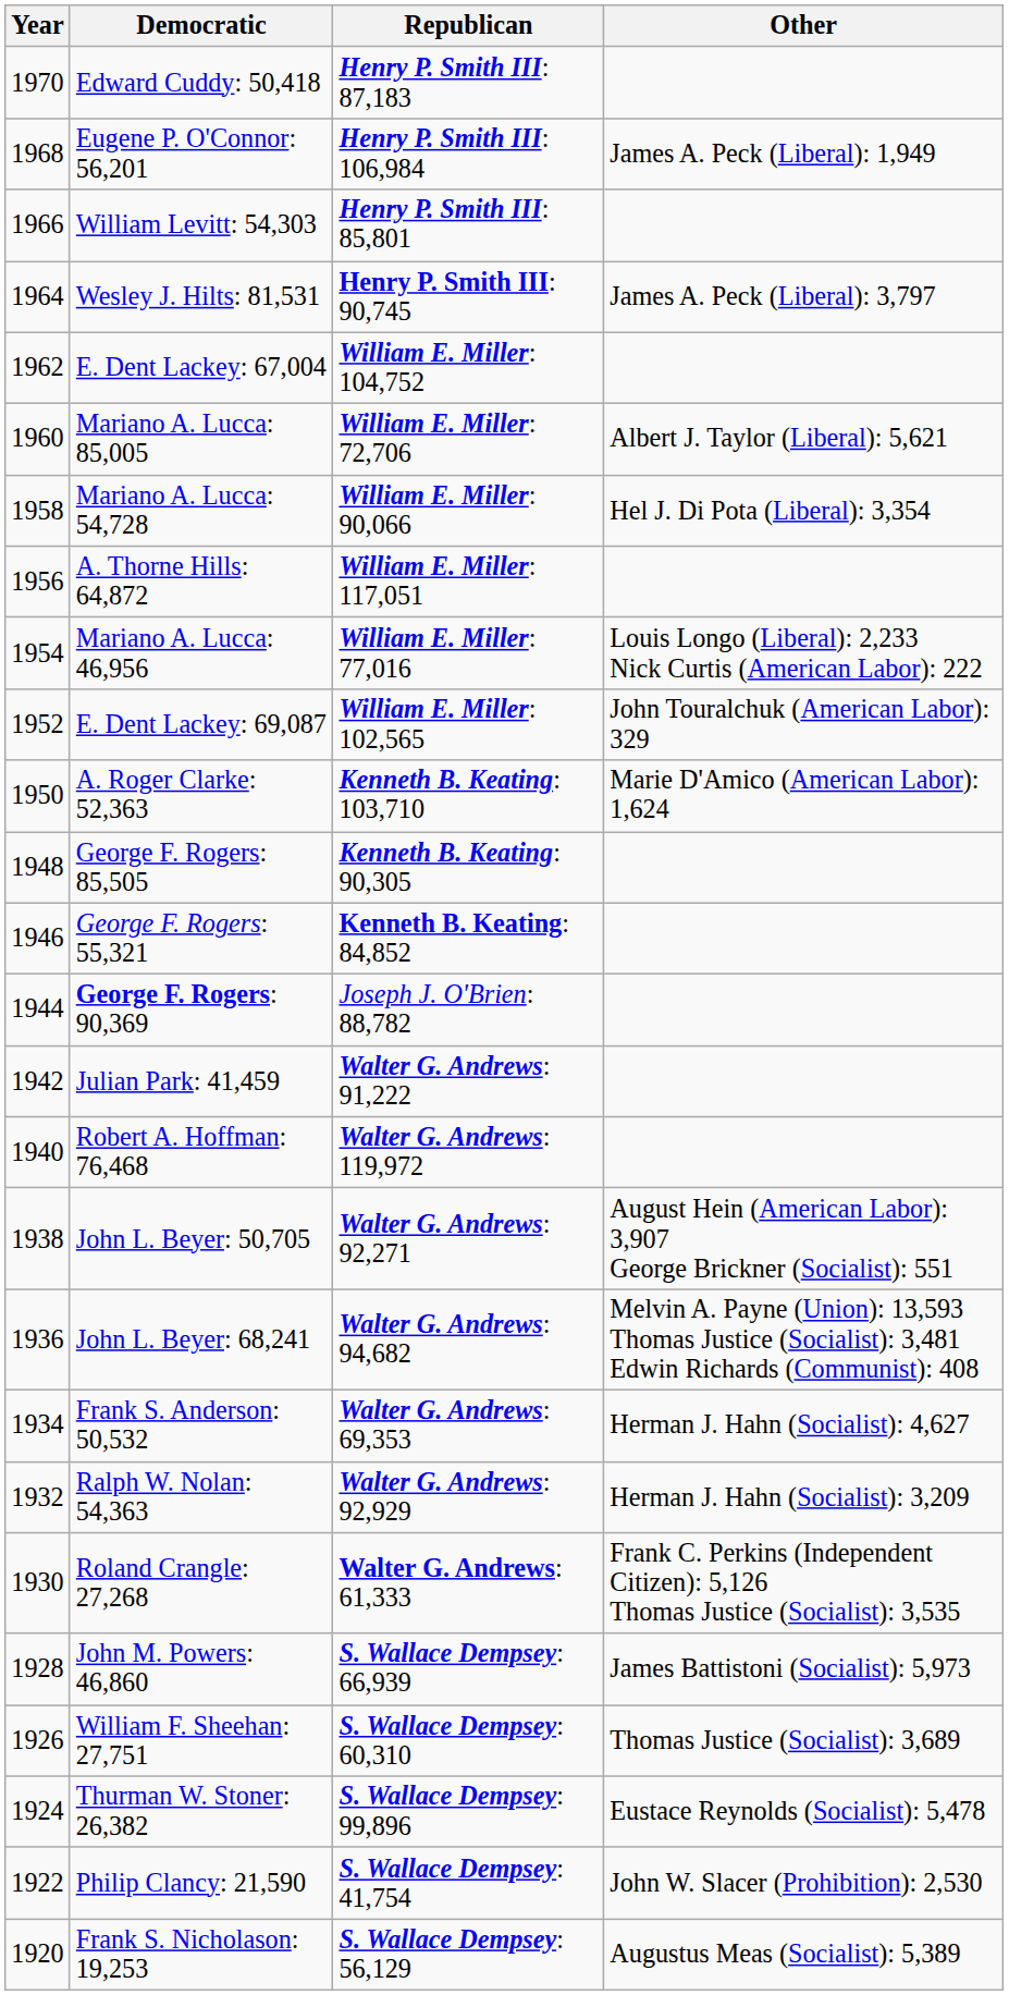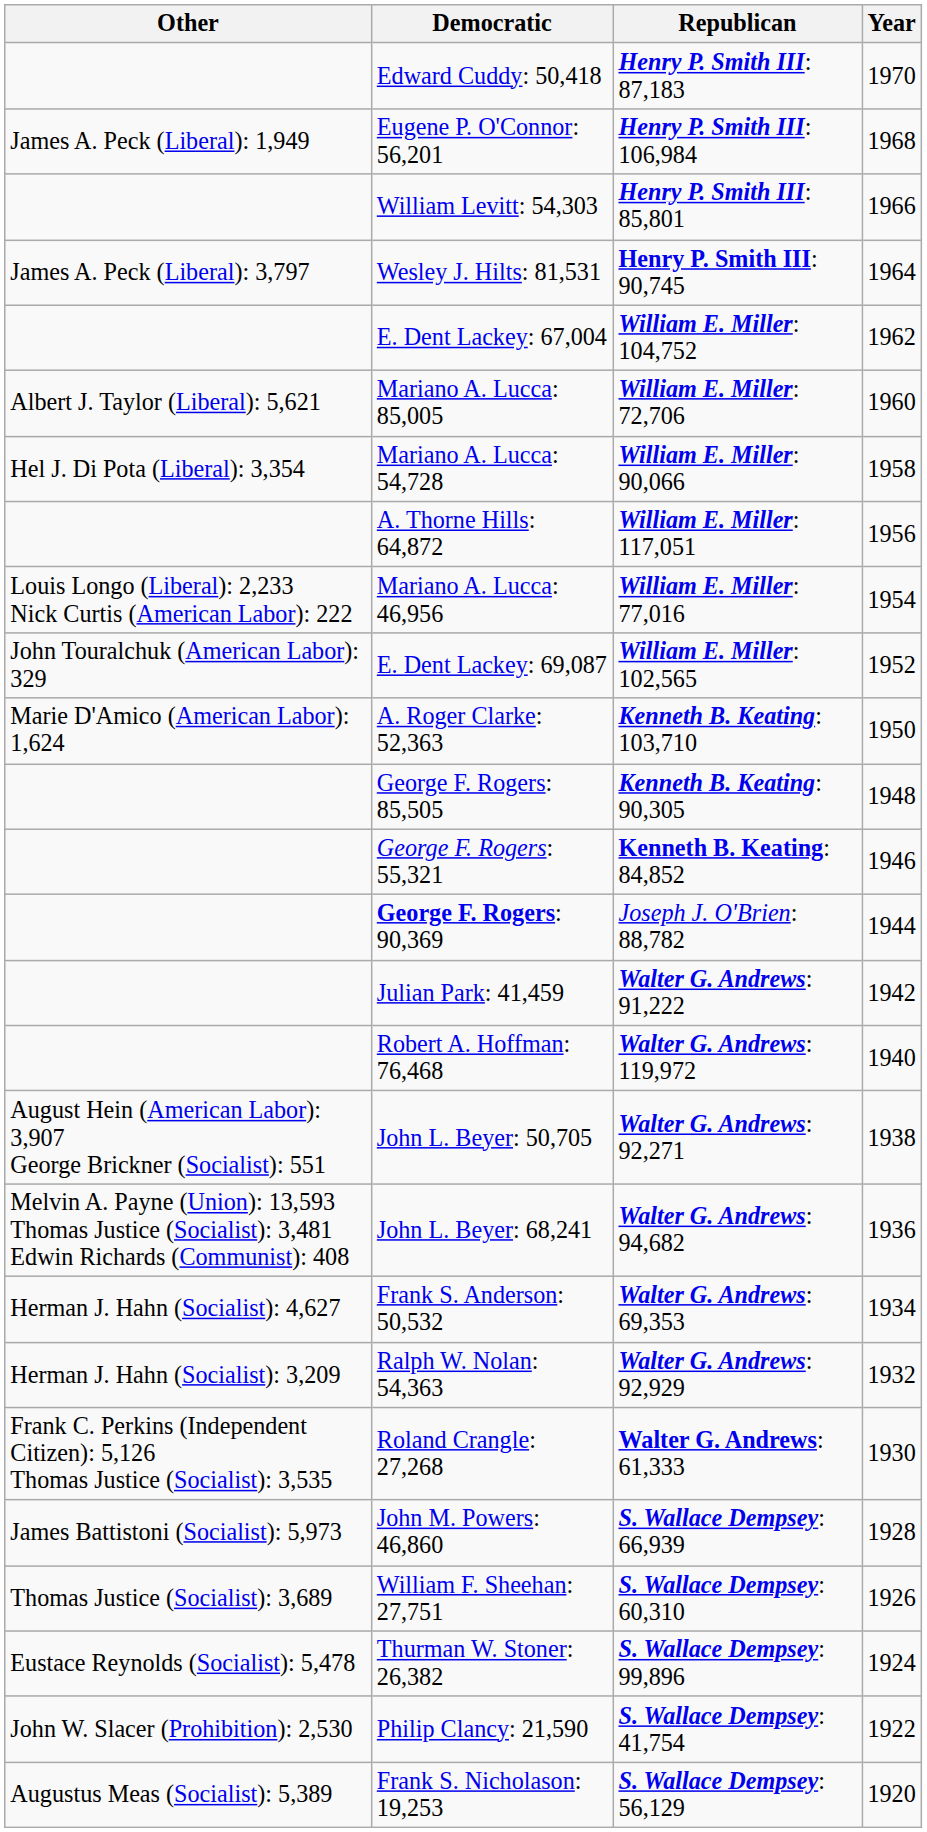columns swapped: Year <-> Other
